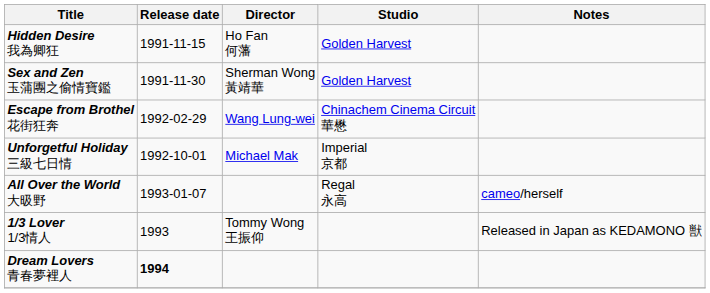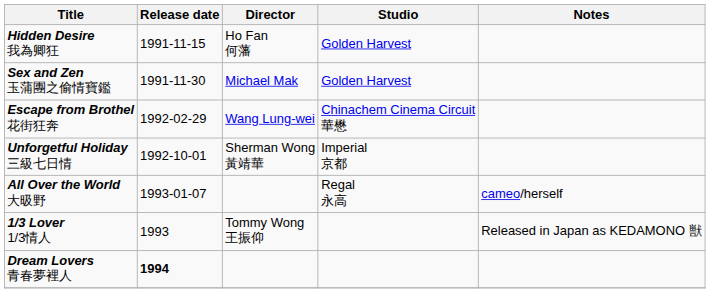Sex and Zen 玉蒲團之偷情寶鑑 | Director: Sherman Wong 黃靖華 -> Michael Mak
Unforgetful Holiday 三級七日情 | Director: Michael Mak -> Sherman Wong 黃靖華
